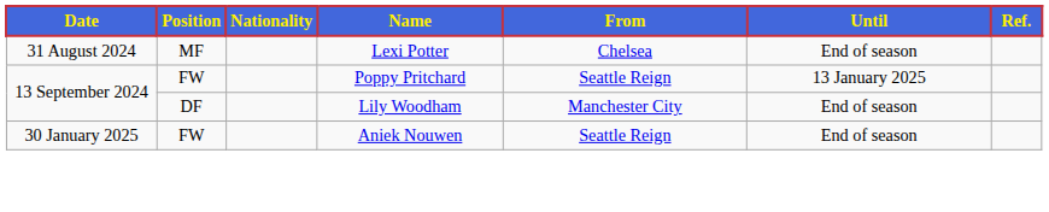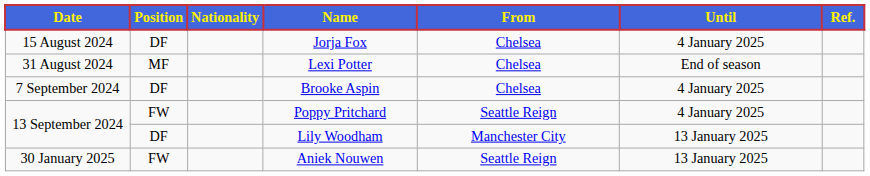+ row: 15 August 2024 | DF | Jorja Fox | Chelsea | 4 January 2025
+ row: 7 September 2024 | DF | Brooke Aspin | Chelsea | 4 January 2025
Poppy Pritchard | Until: 13 January 2025 -> 4 January 2025
Lily Woodham | Until: End of season -> 13 January 2025
Aniek Nouwen | Until: End of season -> 13 January 2025
